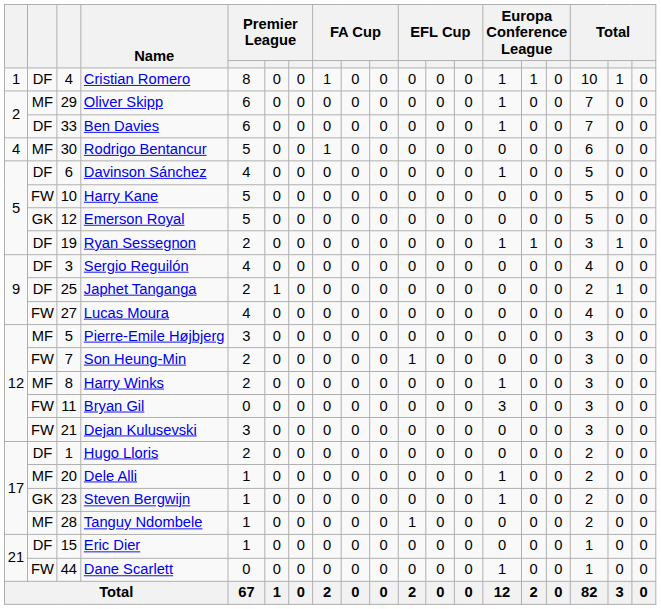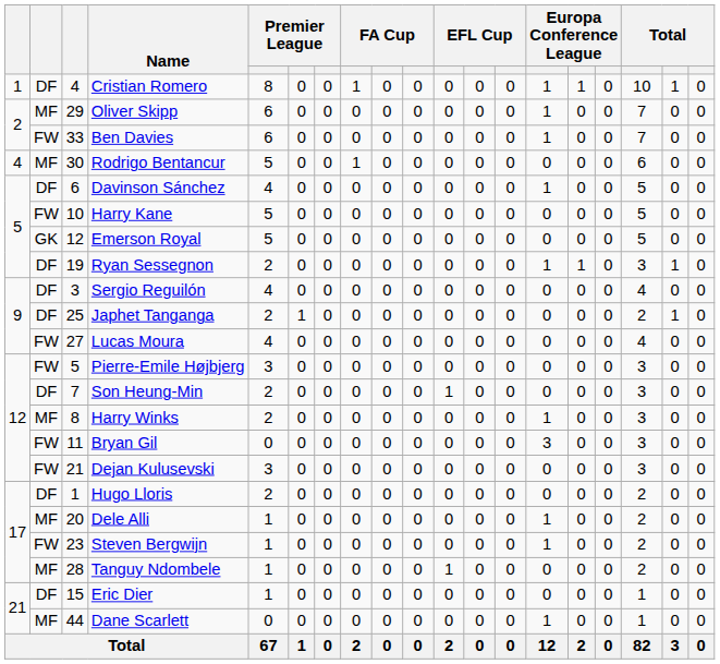Ben Davies | column 2: DF -> FW
Pierre-Emile Højbjerg | column 2: MF -> FW
Son Heung-Min | column 2: FW -> DF
Steven Bergwijn | column 2: GK -> FW
Dane Scarlett | column 2: FW -> MF
